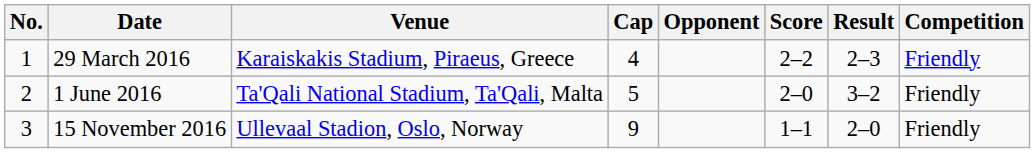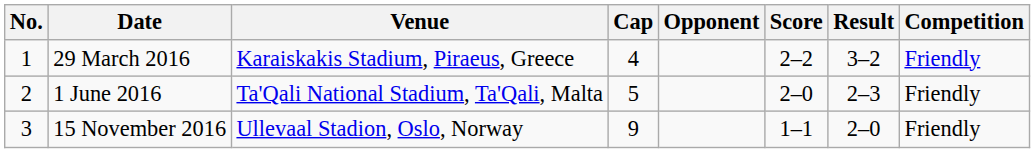29 March 2016 | Result: 2–3 -> 3–2
1 June 2016 | Result: 3–2 -> 2–3
